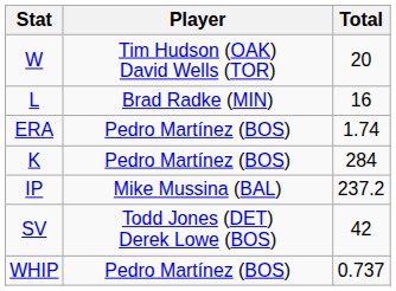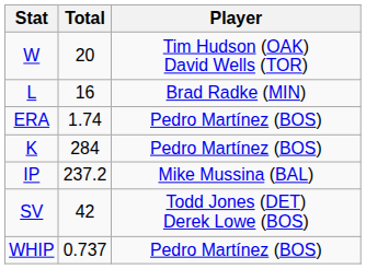columns swapped: Player <-> Total
